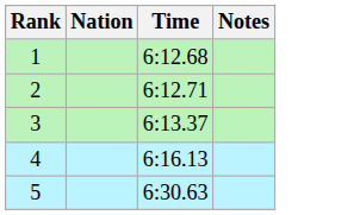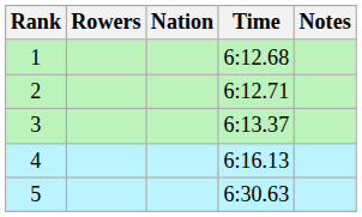+ column: Rowers
